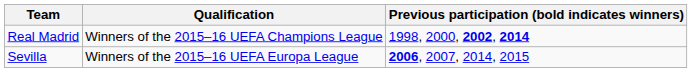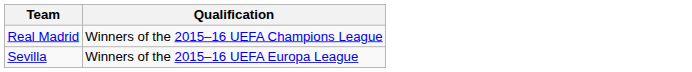- column: Previous participation (bold indicates winners) | 1998, 2000, 2002, 2014 | 2006, 2007, 2014, 2015
